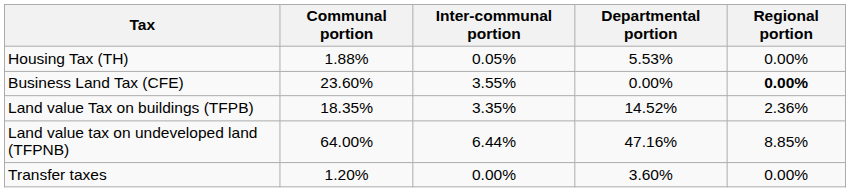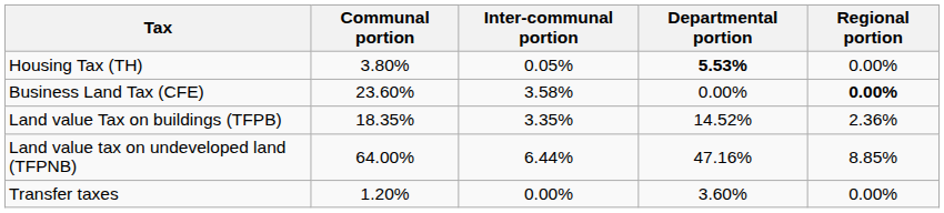Housing Tax (TH) | Communal portion: 1.88% -> 3.80%
Housing Tax (TH) | Departmental portion: normal -> bold
Business Land Tax (CFE) | Inter-communal portion: 3.55% -> 3.58%
